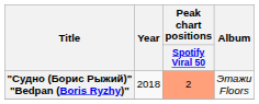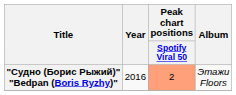"Судно (Борис Рыжий)" "Bedpan (Boris Ryzhy)" | Year: 2018 -> 2016
